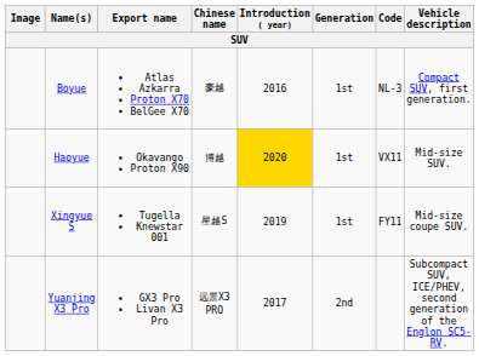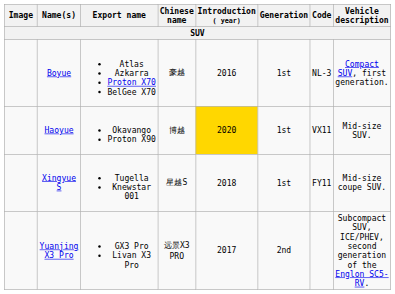Xingyue S | Introduction ( year): 2019 -> 2018
